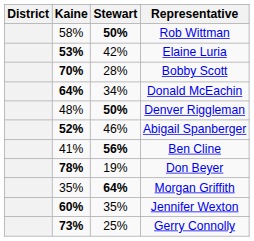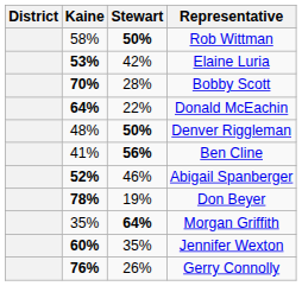Donald McEachin | Stewart: 34% -> 22%
rows swapped: Ben Cline <-> Abigail Spanberger
Gerry Connolly | Kaine: 73% -> 76%
Gerry Connolly | Stewart: 25% -> 26%
